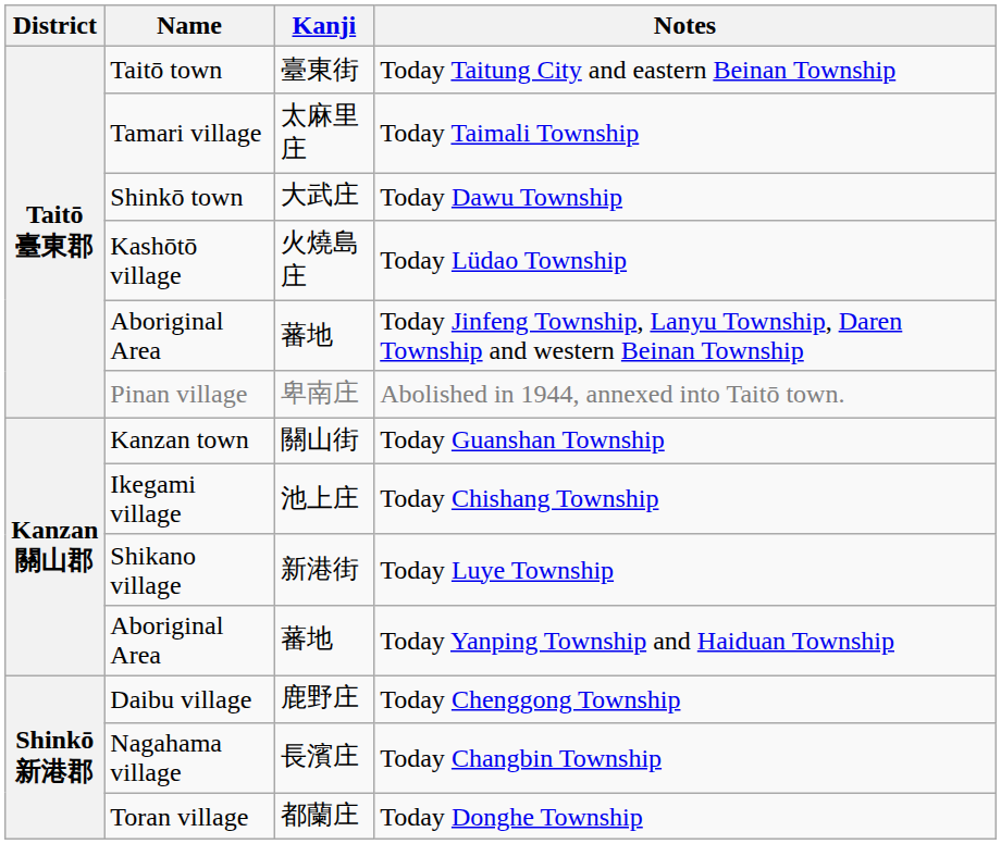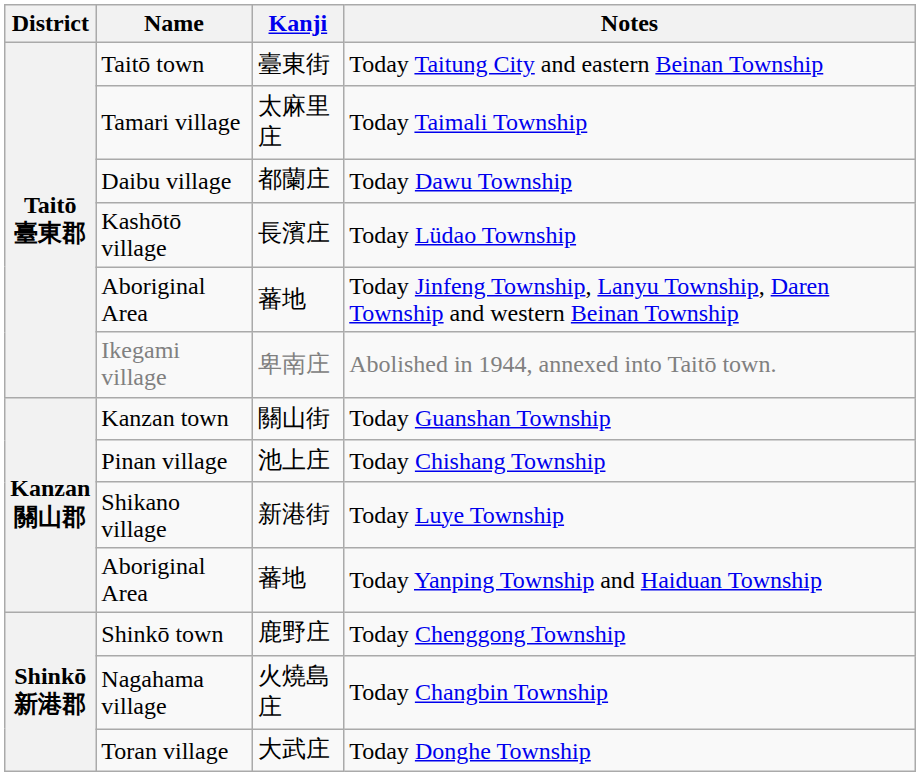Today Dawu Township | Name: Shinkō town -> Daibu village
Today Dawu Township | Kanji: 大武庄 -> 都蘭庄
Today Lüdao Township | Kanji: 火燒島庄 -> 長濱庄
Abolished in 1944, annexed into Taitō town. | Name: Pinan village -> Ikegami village
Today Chishang Township | Name: Ikegami village -> Pinan village
Today Chenggong Township | Name: Daibu village -> Shinkō town
Today Changbin Township | Kanji: 長濱庄 -> 火燒島庄
Today Donghe Township | Kanji: 都蘭庄 -> 大武庄
